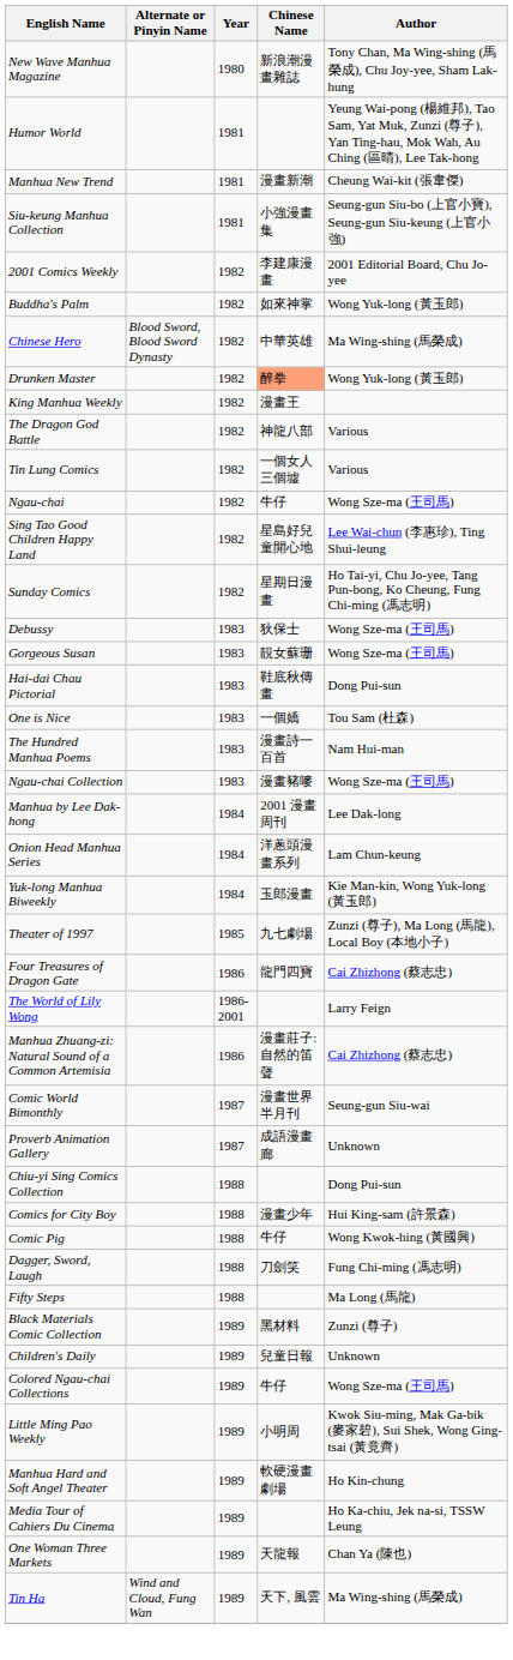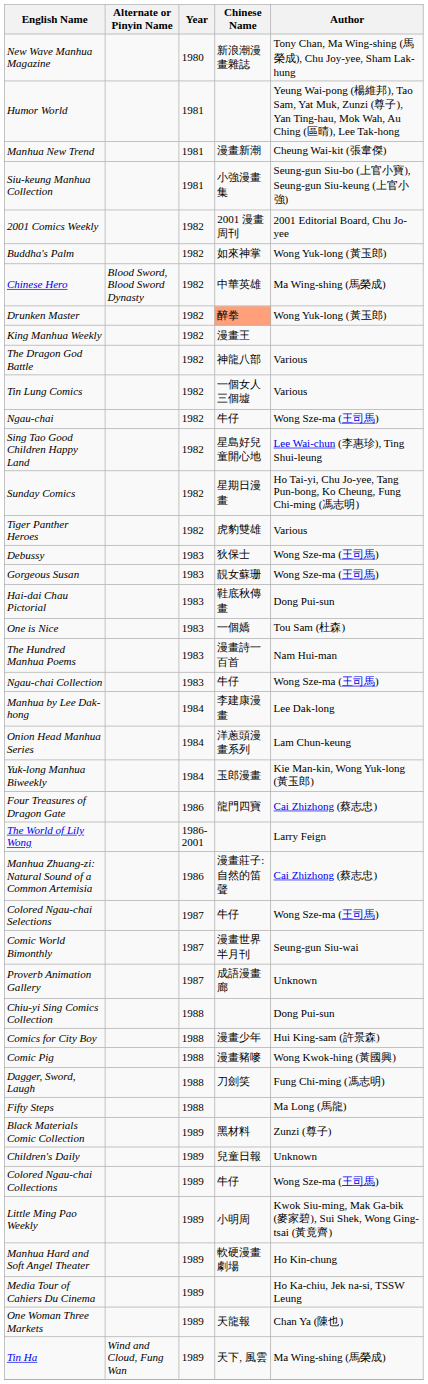2001 Comics Weekly | Chinese Name: 李建康漫畫 -> 2001 漫畫周刊
+ row: Tiger Panther Heroes | 1982 | 虎豹雙雄 | Various
Ngau-chai Collection | Chinese Name: 漫畫豬嘜 -> 牛仔
Manhua by Lee Dak-hong | Chinese Name: 2001 漫畫周刊 -> 李建康漫畫
- row: Theater of 1997 | 1985 | 九七劇場 | Zunzi (尊子), Ma Long (馬龍), Local Boy (本地小子)
+ row: Colored Ngau-chai Selections | 1987 | 牛仔 | Wong Sze-ma (王司馬)
Comic Pig | Chinese Name: 牛仔 -> 漫畫豬嘜
